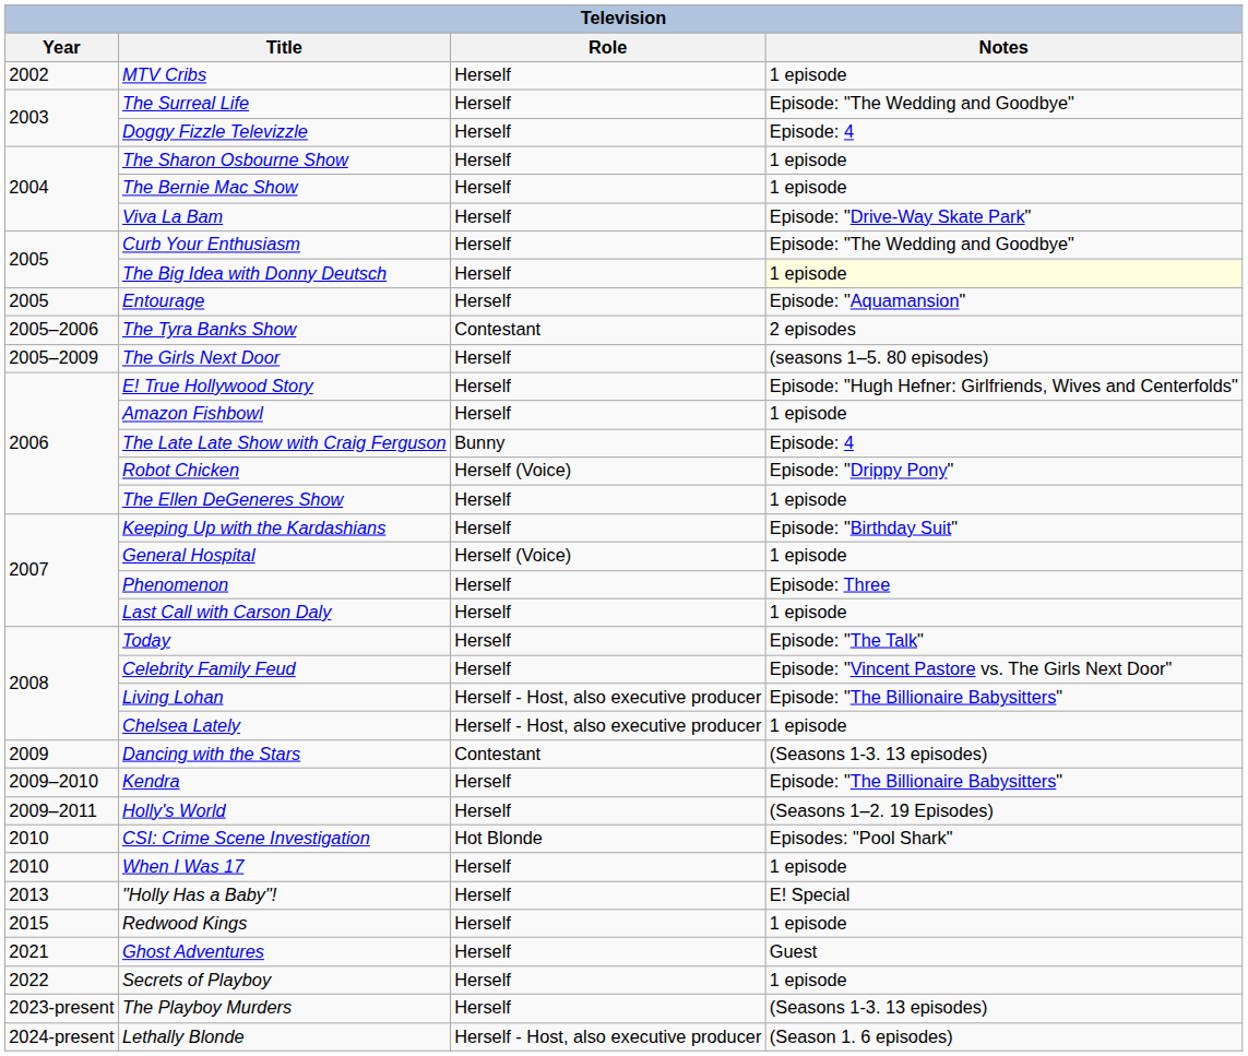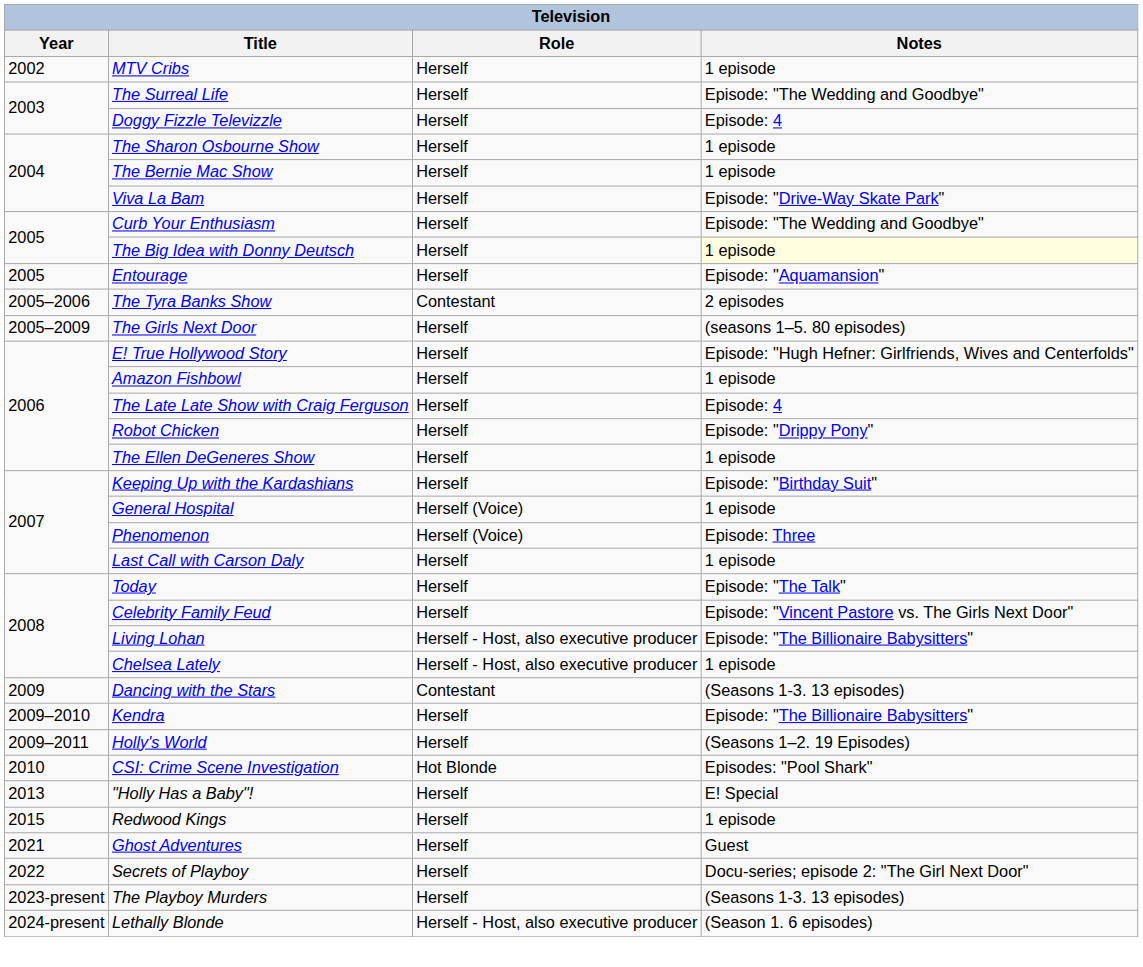The Late Late Show with Craig Ferguson | Role: Bunny -> Herself
Robot Chicken | Role: Herself (Voice) -> Herself
Phenomenon | Role: Herself -> Herself (Voice)
- row: 2010 | When I Was 17 | Herself | 1 episode
Secrets of Playboy | Notes: 1 episode -> Docu-series; episode 2: "The Girl Next Door"
